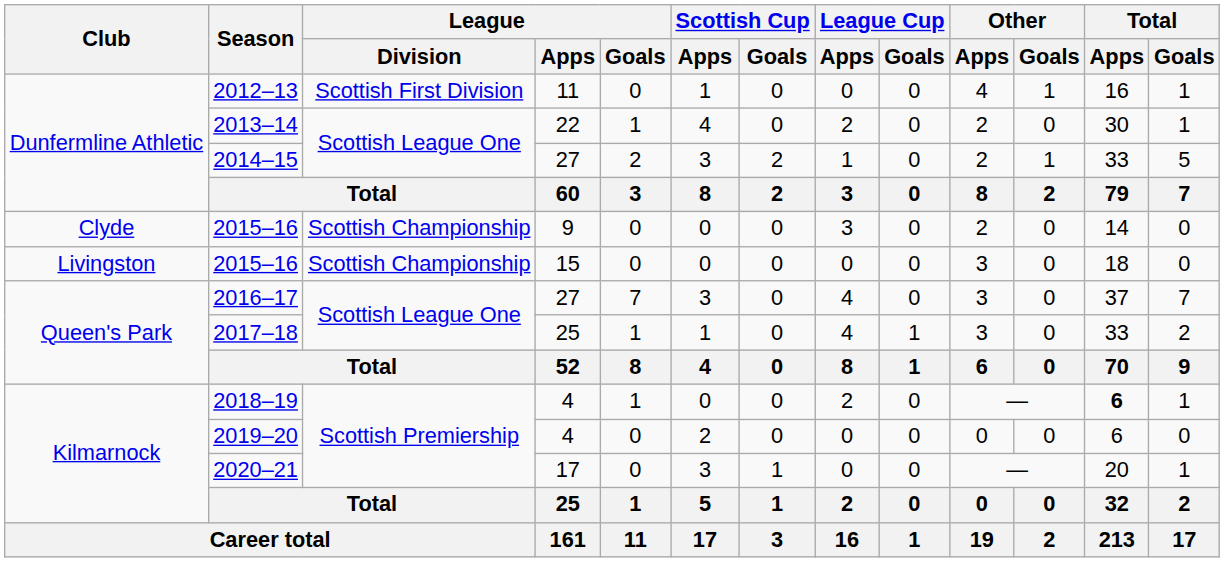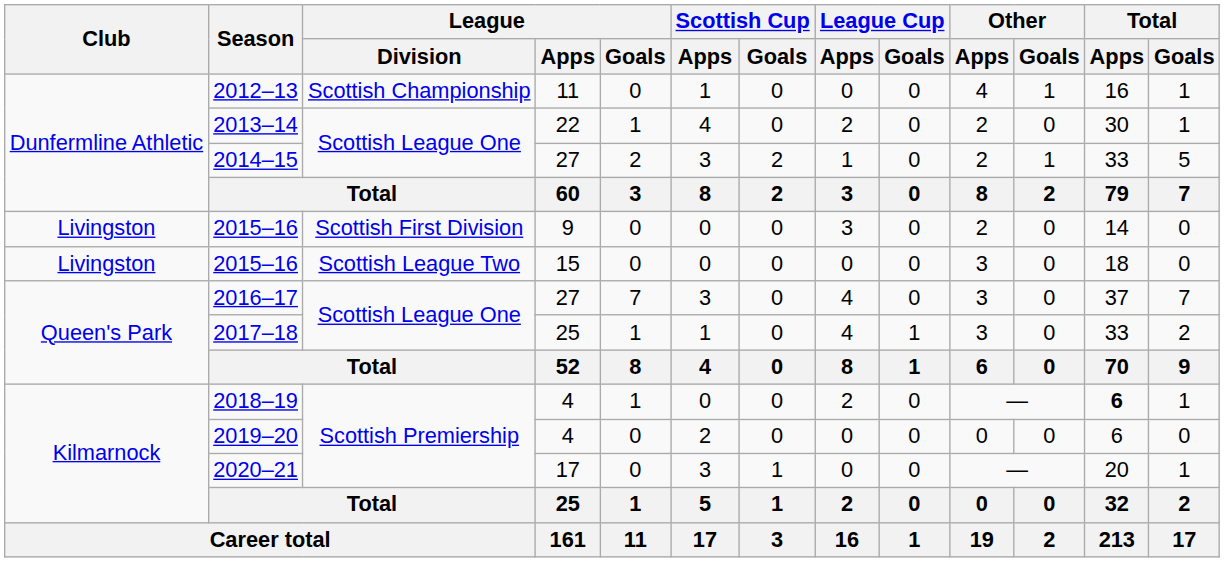2012–13 | League / Division: Scottish First Division -> Scottish Championship
2015–16 / 9 | Club: Clyde -> Livingston
2015–16 / 9 | League / Division: Scottish Championship -> Scottish First Division
2015–16 / 15 | League / Division: Scottish Championship -> Scottish League Two
